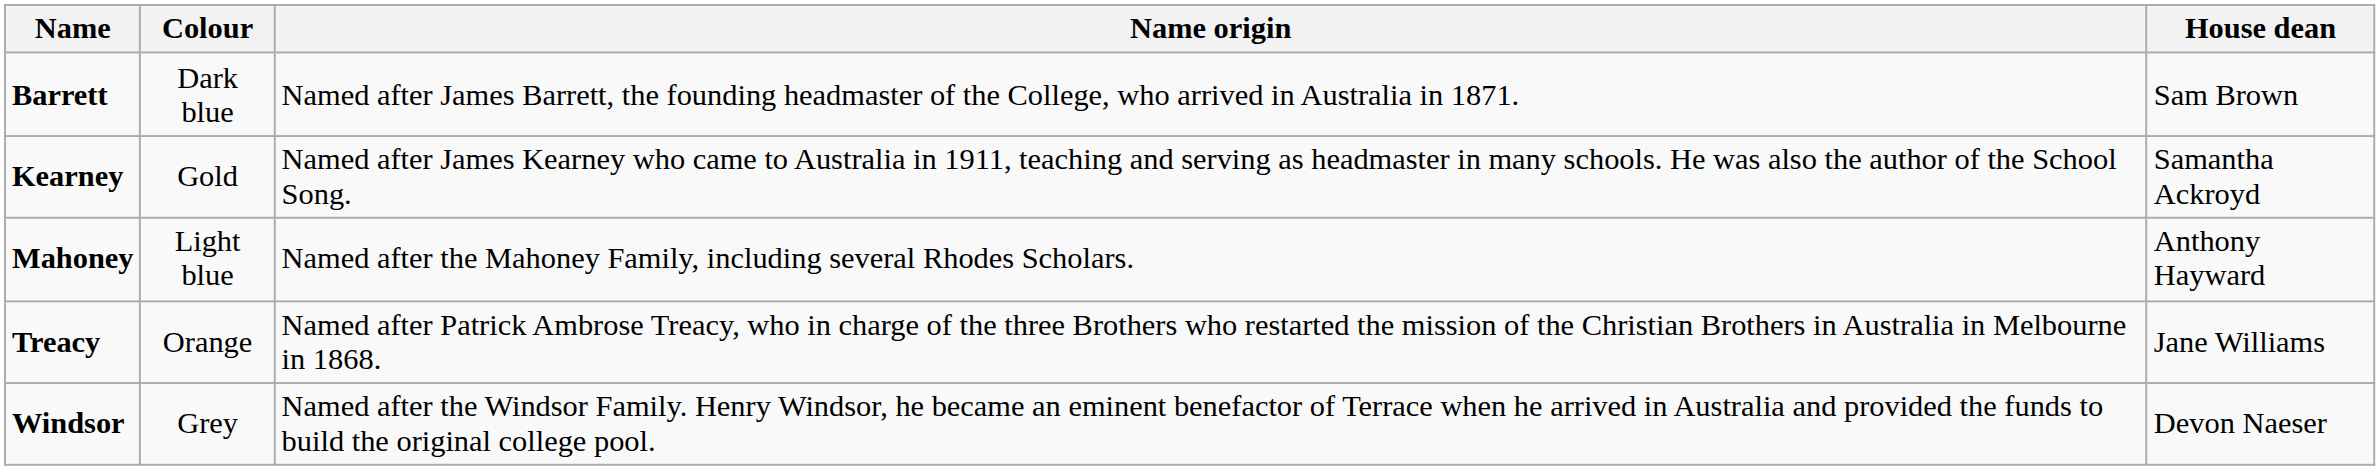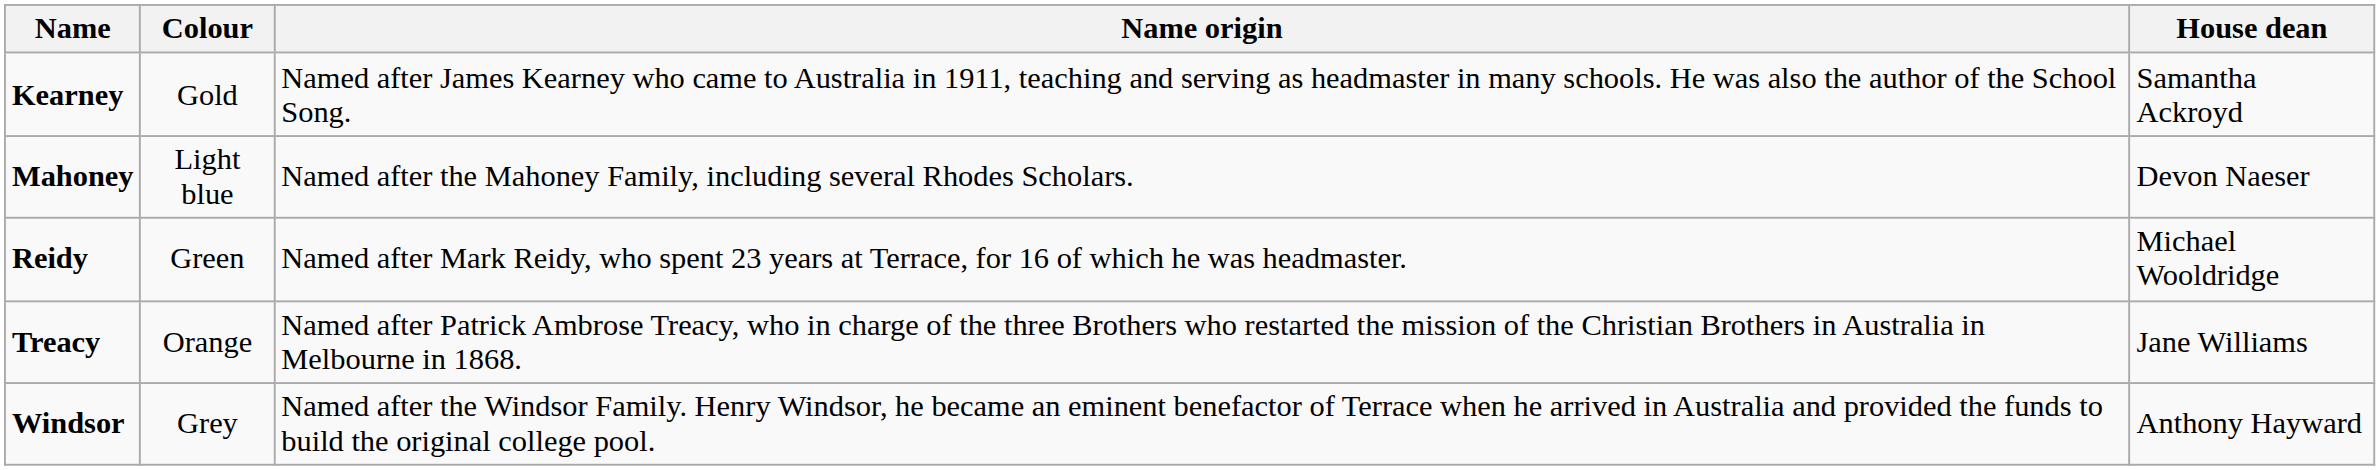- row: Barrett | Dark blue | Named after James Barrett, the founding headmaster of the College, who arrived in Australia in 1871. | Sam Brown
Mahoney | House dean: Anthony Hayward -> Devon Naeser
+ row: Reidy | Green | Named after Mark Reidy, who spent 23 years at Terrace, for 16 of which he was headmaster. | Michael Wooldridge
Windsor | House dean: Devon Naeser -> Anthony Hayward
